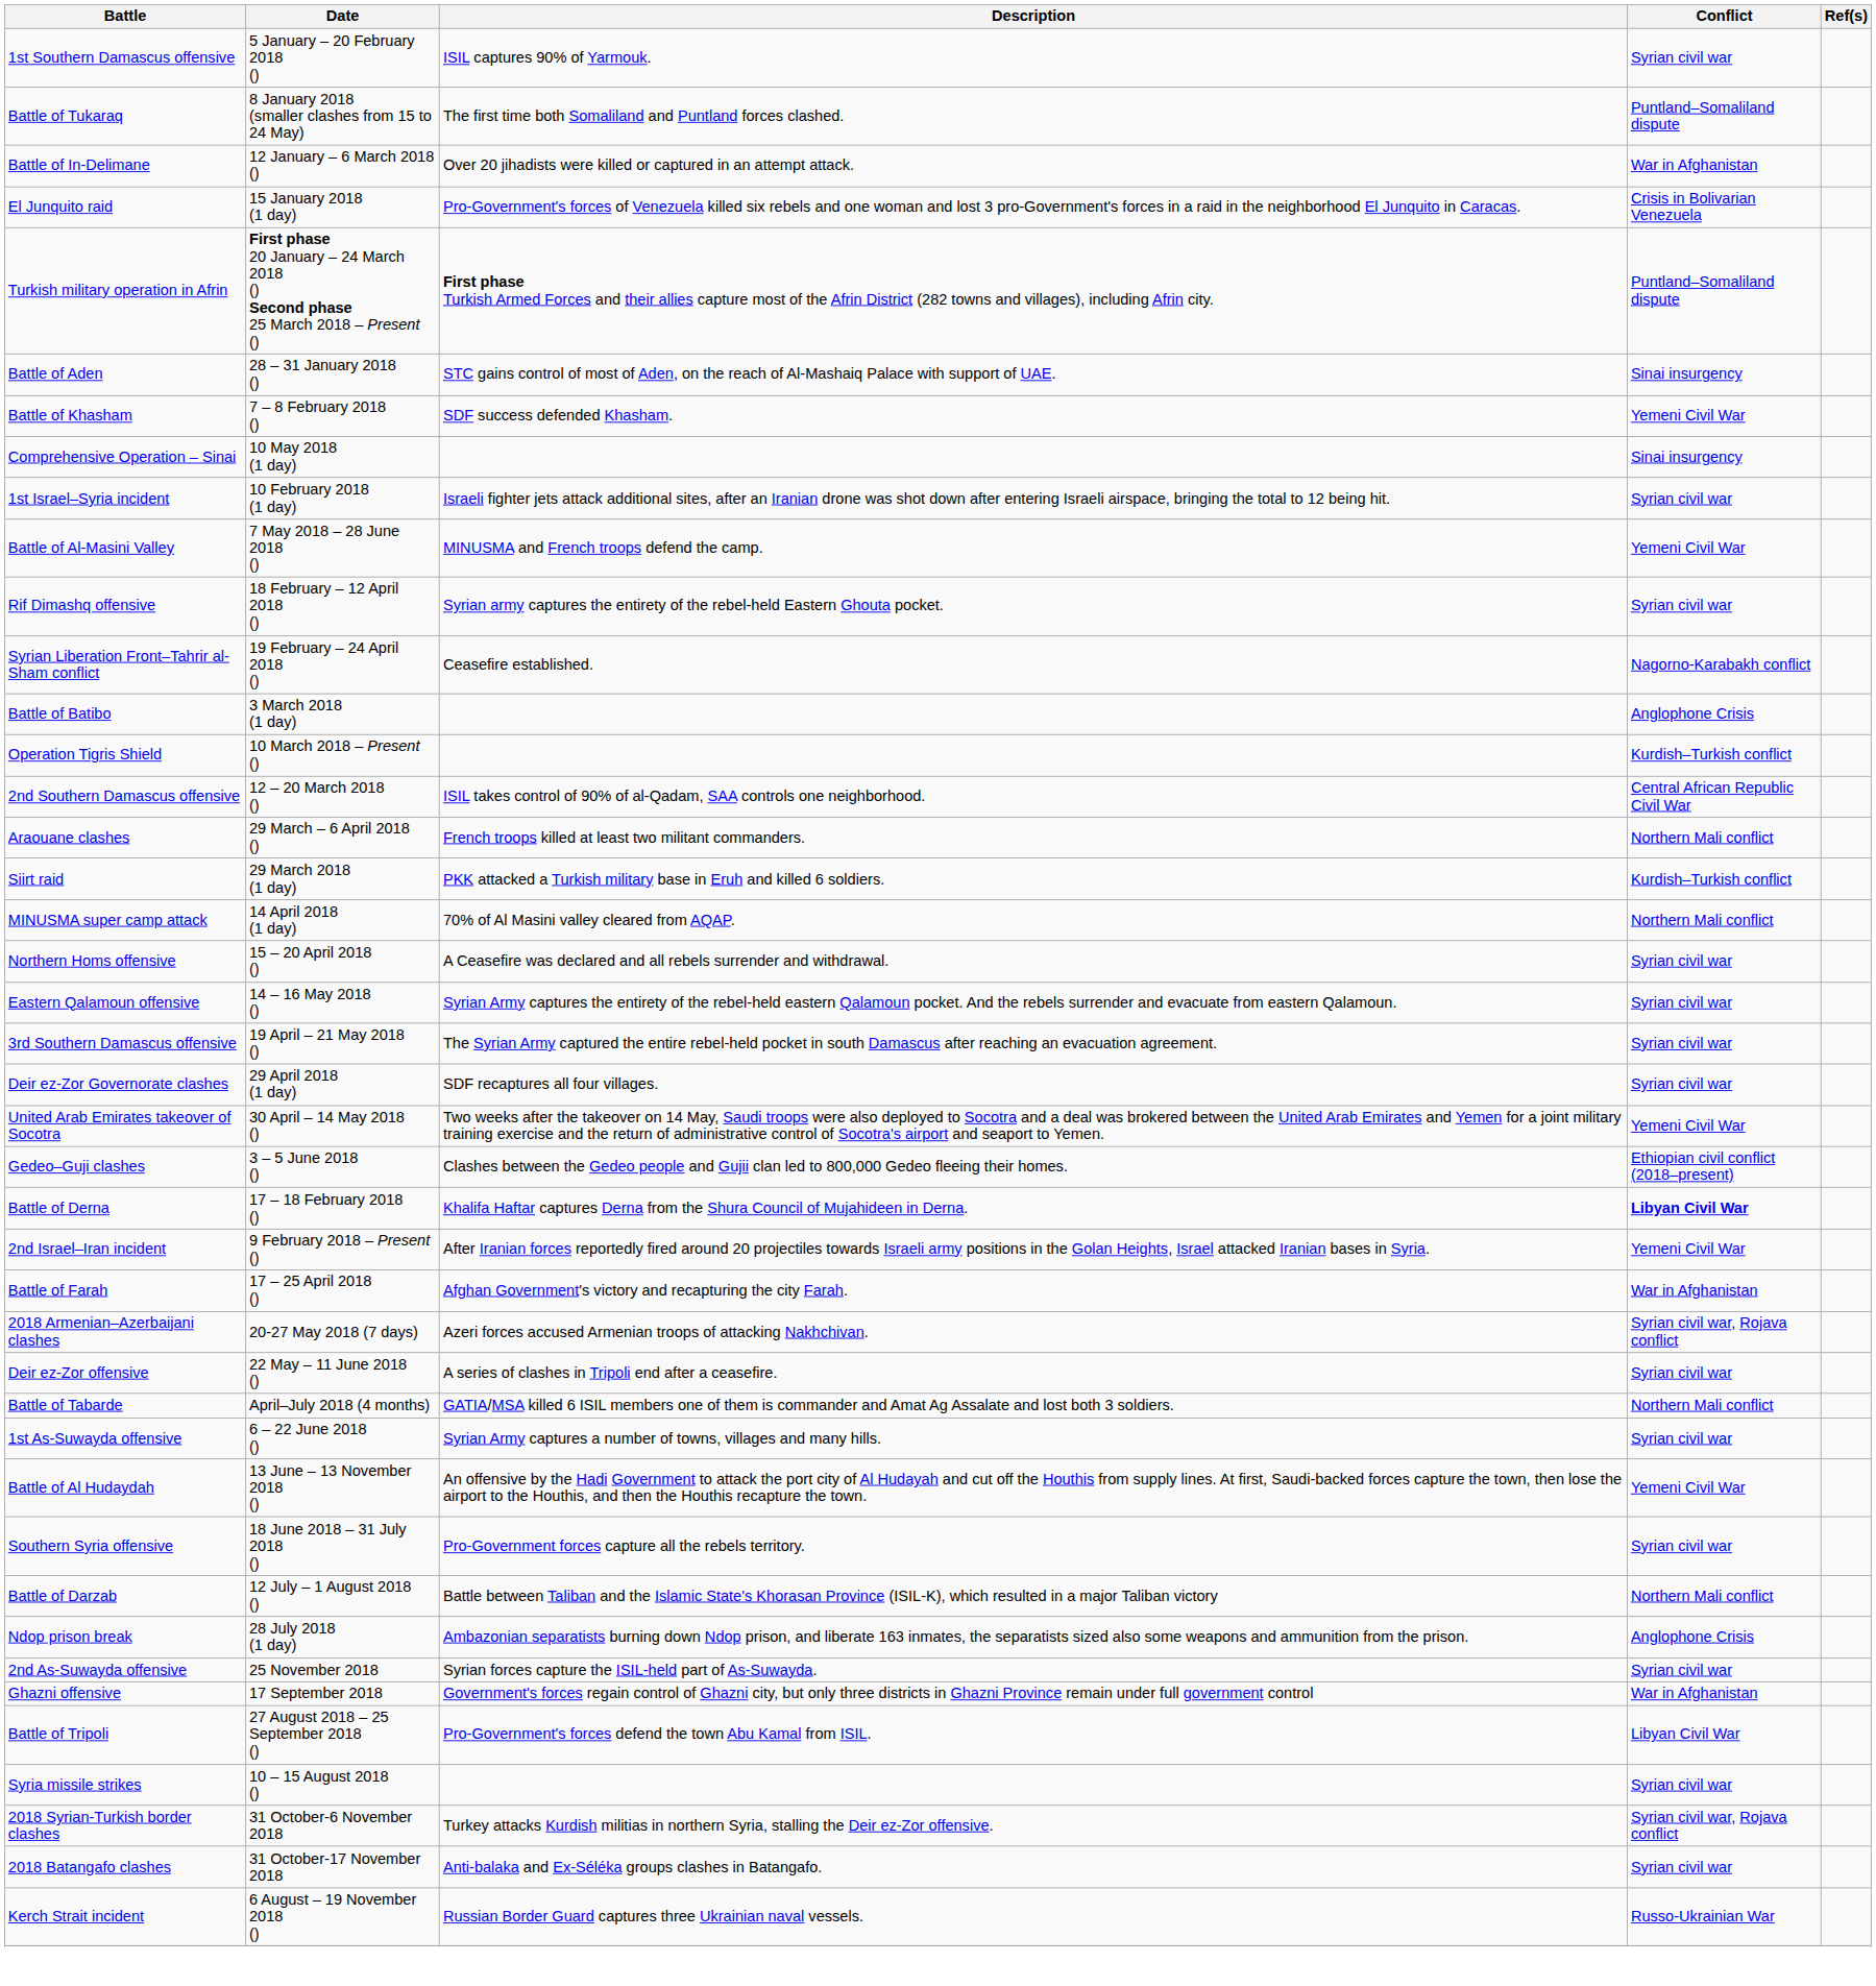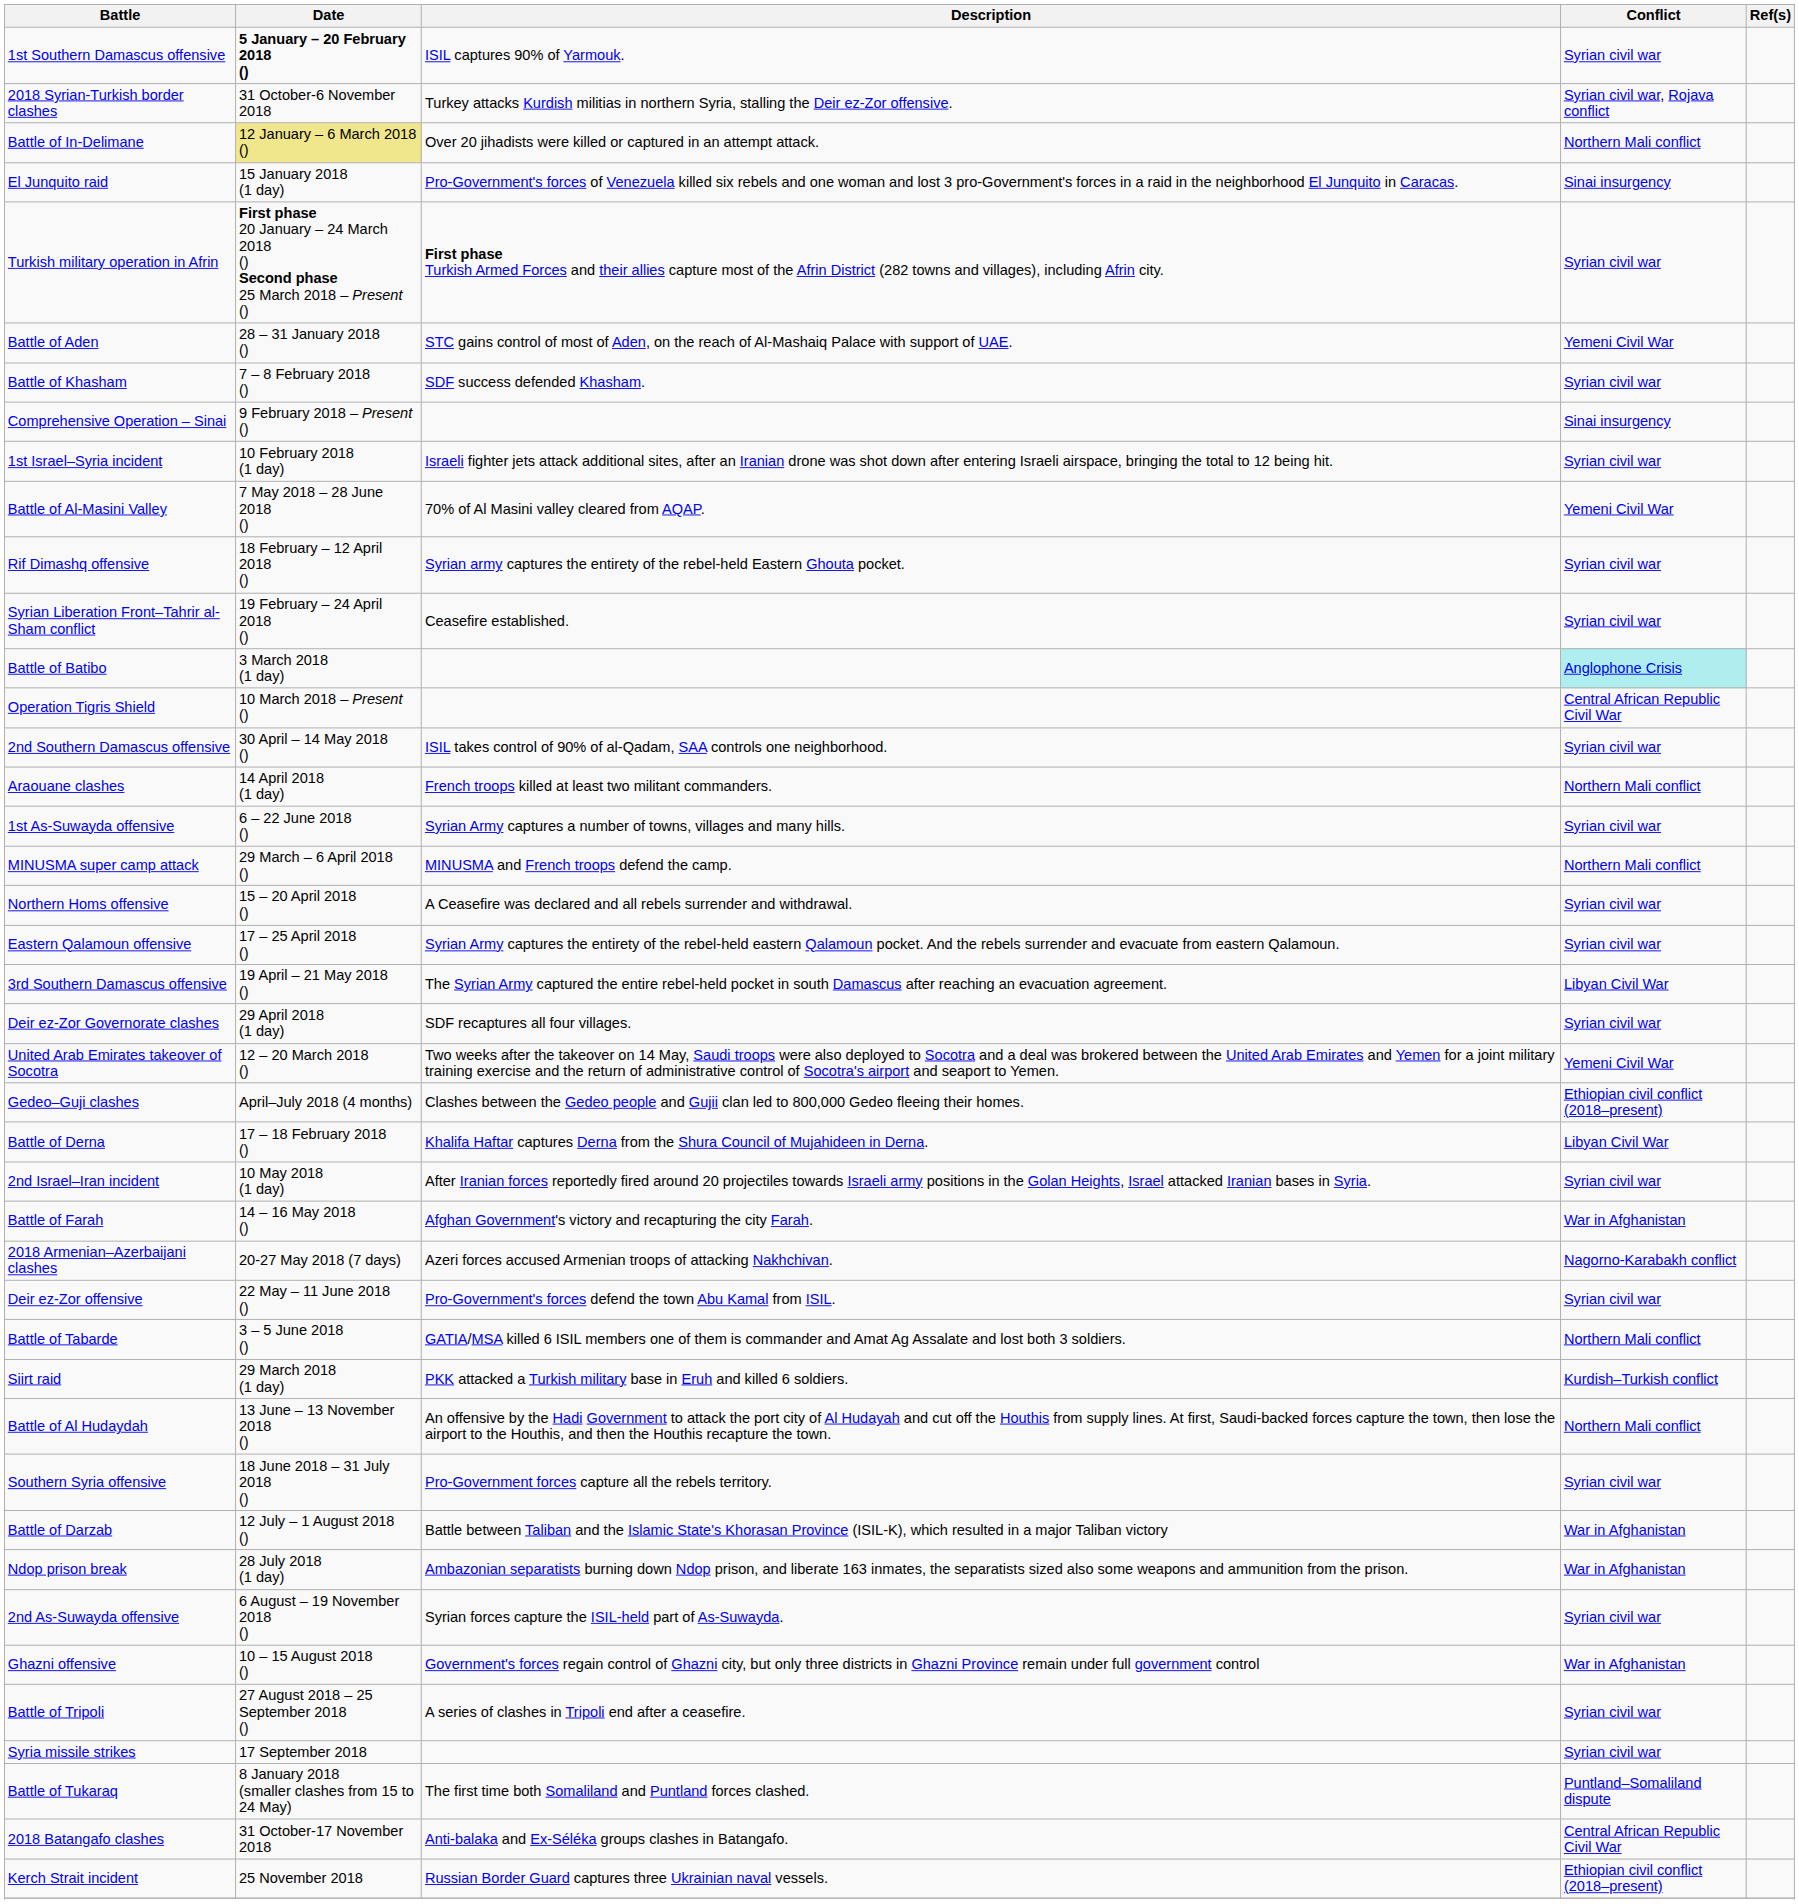1st Southern Damascus offensive | Date: normal -> bold
rows swapped: Battle of Tukaraq <-> 2018 Syrian-Turkish border clashes
Battle of In-Delimane | Date: no background -> khaki background
Battle of In-Delimane | Conflict: War in Afghanistan -> Northern Mali conflict
El Junquito raid | Conflict: Crisis in Bolivarian Venezuela -> Sinai insurgency
Turkish military operation in Afrin | Conflict: Puntland–Somaliland dispute -> Syrian civil war
Battle of Aden | Conflict: Sinai insurgency -> Yemeni Civil War
Battle of Khasham | Conflict: Yemeni Civil War -> Syrian civil war
Comprehensive Operation – Sinai | Date: 10 May 2018 (1 day) -> 9 February 2018 – Present ()
Battle of Al-Masini Valley | Description: MINUSMA and French troops defend the camp. -> 70% of Al Masini valley cleared from AQAP.
Syrian Liberation Front–Tahrir al-Sham conflict | Conflict: Nagorno-Karabakh conflict -> Syrian civil war
Battle of Batibo | Conflict: no background -> paleturquoise background
Operation Tigris Shield | Conflict: Kurdish–Turkish conflict -> Central African Republic Civil War
2nd Southern Damascus offensive | Date: 12 – 20 March 2018 () -> 30 April – 14 May 2018 ()
2nd Southern Damascus offensive | Conflict: Central African Republic Civil War -> Syrian civil war
Araouane clashes | Date: 29 March – 6 April 2018 () -> 14 April 2018 (1 day)
rows swapped: Siirt raid <-> 1st As-Suwayda offensive
MINUSMA super camp attack | Date: 14 April 2018 (1 day) -> 29 March – 6 April 2018 ()
MINUSMA super camp attack | Description: 70% of Al Masini valley cleared from AQAP. -> MINUSMA and French troops defend the camp.
Eastern Qalamoun offensive | Date: 14 – 16 May 2018 () -> 17 – 25 April 2018 ()
3rd Southern Damascus offensive | Conflict: Syrian civil war -> Libyan Civil War
United Arab Emirates takeover of Socotra | Date: 30 April – 14 May 2018 () -> 12 – 20 March 2018 ()
Gedeo–Guji clashes | Date: 3 – 5 June 2018 () -> April–July 2018 (4 months)
Battle of Derna | Conflict: bold -> normal
2nd Israel–Iran incident | Date: 9 February 2018 – Present () -> 10 May 2018 (1 day)
2nd Israel–Iran incident | Conflict: Yemeni Civil War -> Syrian civil war
Battle of Farah | Date: 17 – 25 April 2018 () -> 14 – 16 May 2018 ()
2018 Armenian–Azerbaijani clashes | Conflict: Syrian civil war, Rojava conflict -> Nagorno-Karabakh conflict
Deir ez-Zor offensive | Description: A series of clashes in Tripoli end after a ceasefire. -> Pro-Government's forces defend the town Abu Kamal from ISIL.
Battle of Tabarde | Date: April–July 2018 (4 months) -> 3 – 5 June 2018 ()
Battle of Al Hudaydah | Conflict: Yemeni Civil War -> Northern Mali conflict
Battle of Darzab | Conflict: Northern Mali conflict -> War in Afghanistan
Ndop prison break | Conflict: Anglophone Crisis -> War in Afghanistan
2nd As-Suwayda offensive | Date: 25 November 2018 -> 6 August – 19 November 2018 ()
Ghazni offensive | Date: 17 September 2018 -> 10 – 15 August 2018 ()
Battle of Tripoli | Description: Pro-Government's forces defend the town Abu Kamal from ISIL. -> A series of clashes in Tripoli end after a ceasefire.
Battle of Tripoli | Conflict: Libyan Civil War -> Syrian civil war
Syria missile strikes | Date: 10 – 15 August 2018 () -> 17 September 2018
2018 Batangafo clashes | Conflict: Syrian civil war -> Central African Republic Civil War
Kerch Strait incident | Date: 6 August – 19 November 2018 () -> 25 November 2018
Kerch Strait incident | Conflict: Russo-Ukrainian War -> Ethiopian civil conflict (2018–present)
